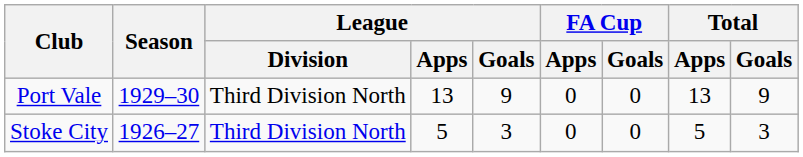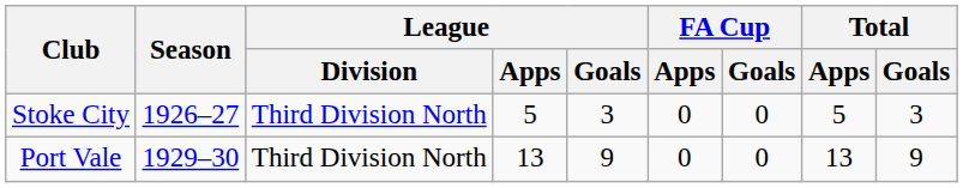rows swapped: Stoke City <-> Port Vale
